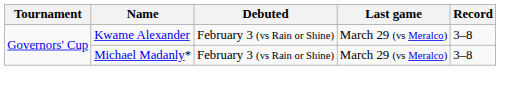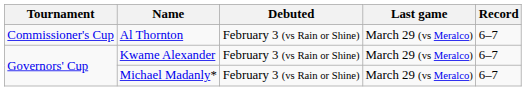+ row: Commissioner's Cup | Al Thornton | February 3 (vs Rain or Shine) | March 29 (vs Meralco) | 6–7
Kwame Alexander | Record: 3–8 -> 6–7
Michael Madanly* | Record: 3–8 -> 6–7
